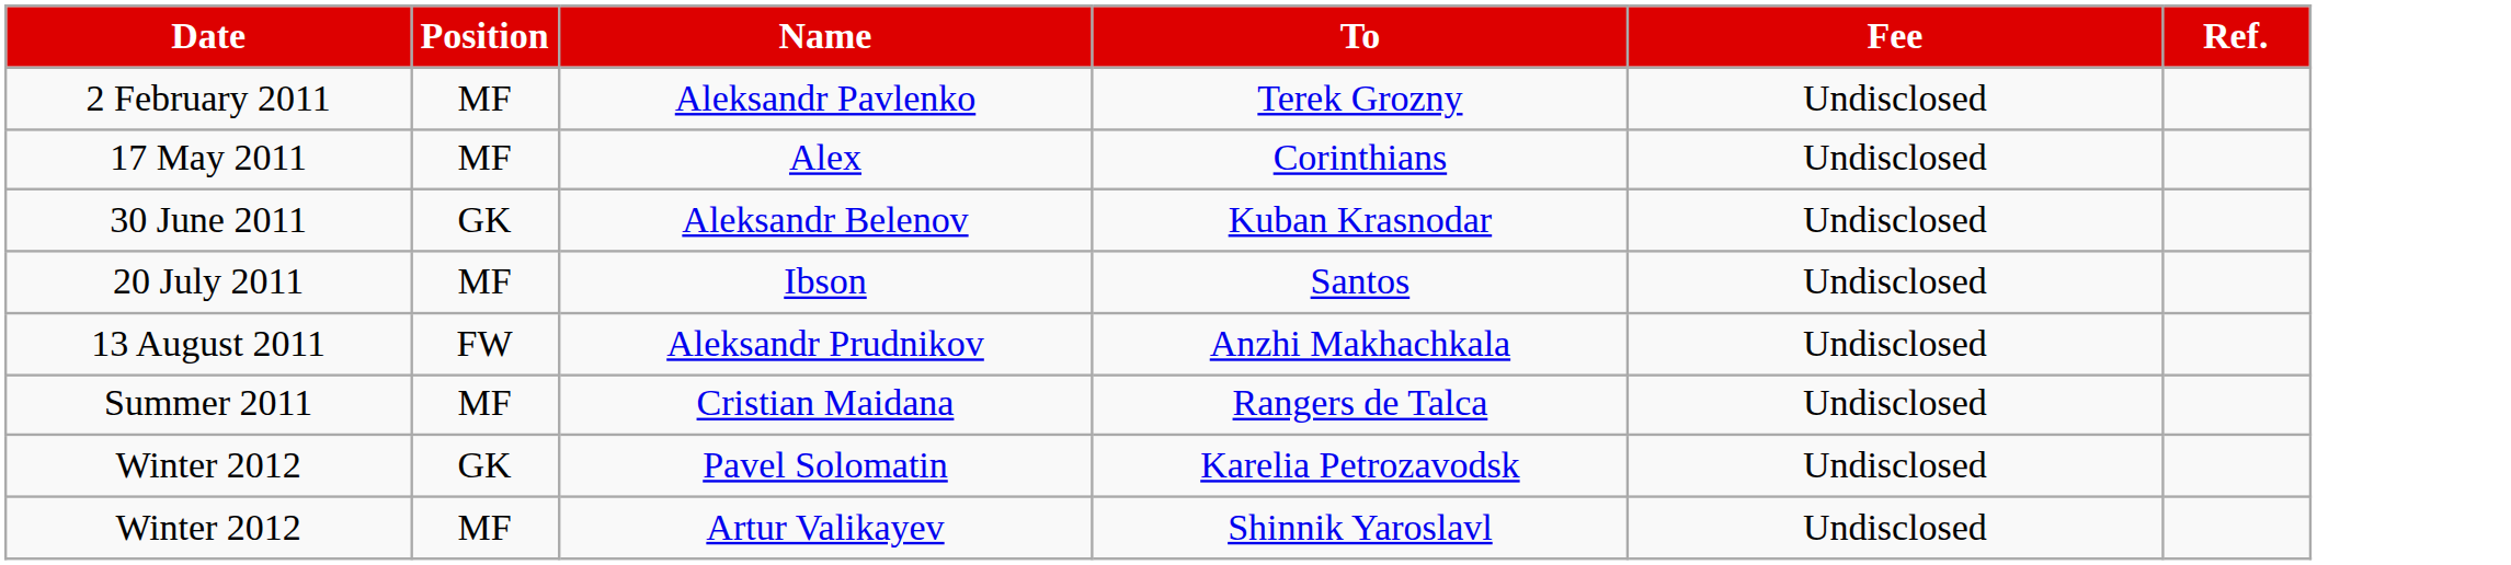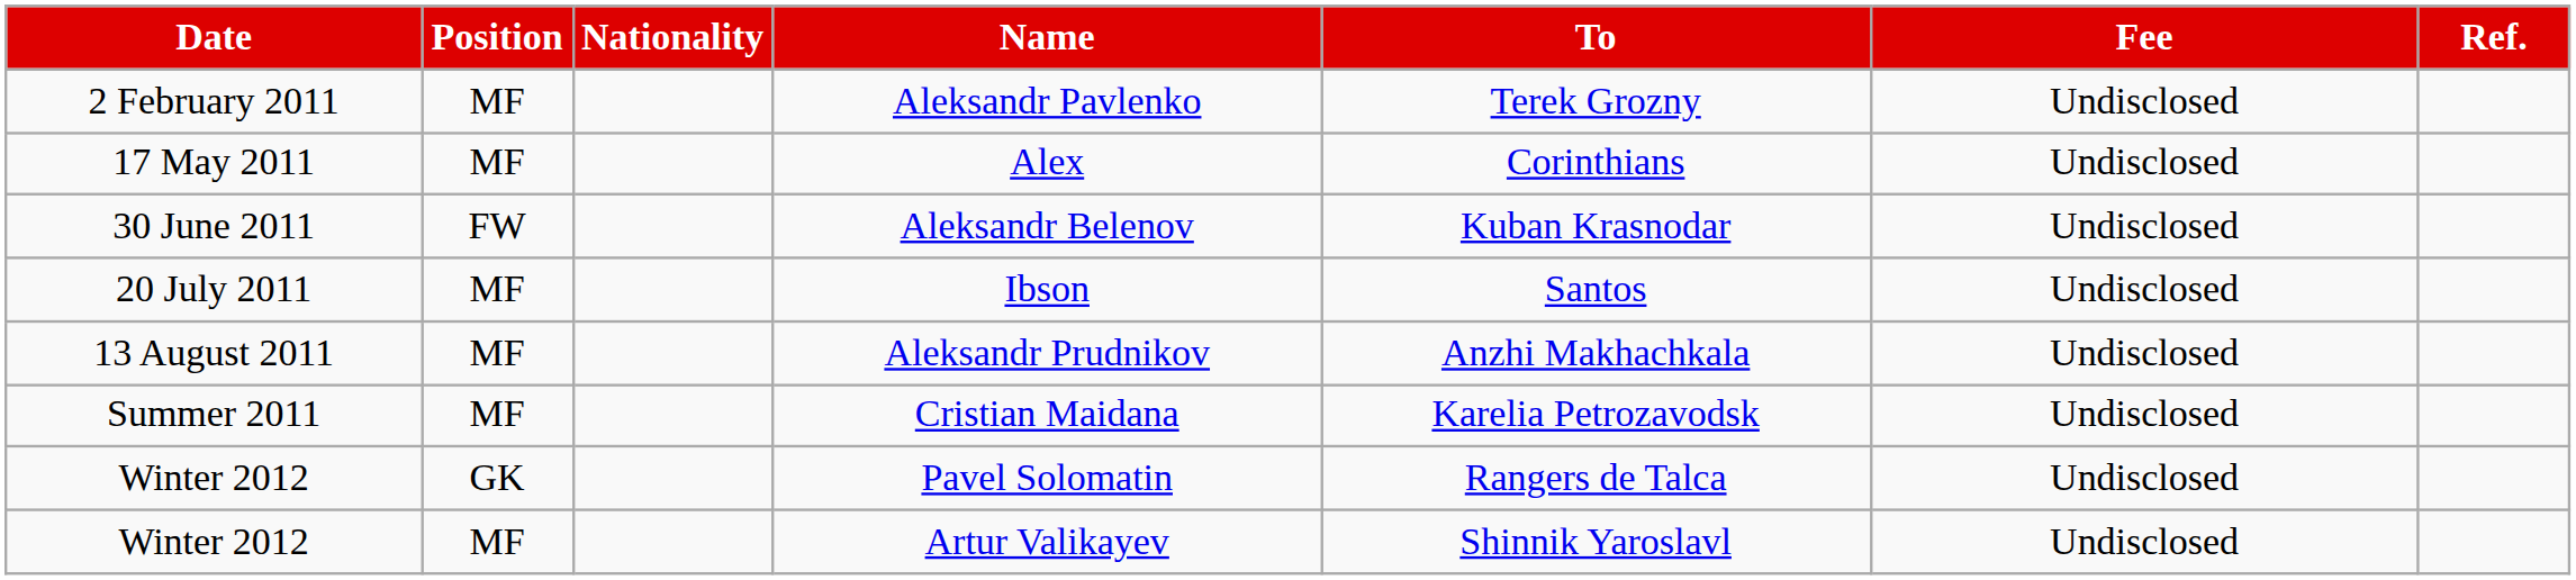+ column: Nationality
Aleksandr Belenov | Position: GK -> FW
Aleksandr Prudnikov | Position: FW -> MF
Cristian Maidana | To: Rangers de Talca -> Karelia Petrozavodsk
Pavel Solomatin | To: Karelia Petrozavodsk -> Rangers de Talca
